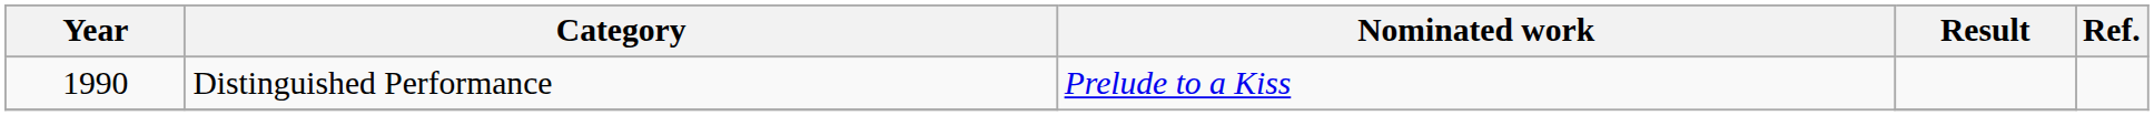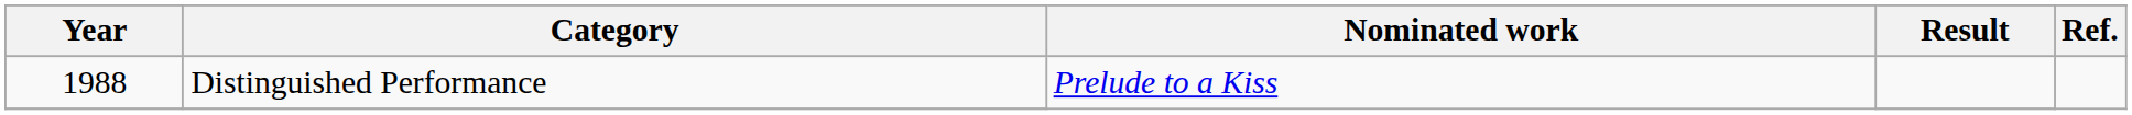Distinguished Performance | Year: 1990 -> 1988
